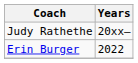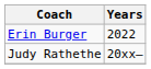rows swapped: Judy Rathethe <-> Erin Burger
